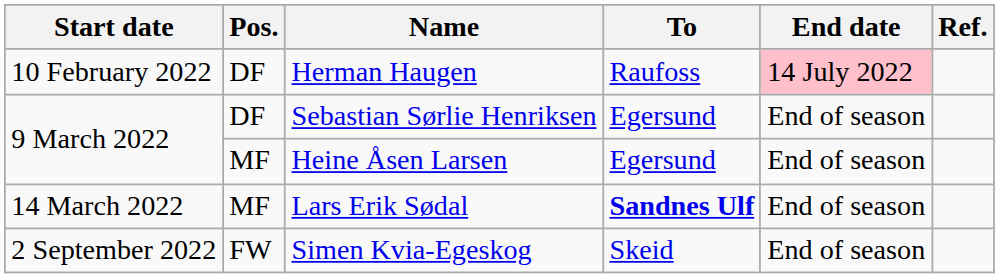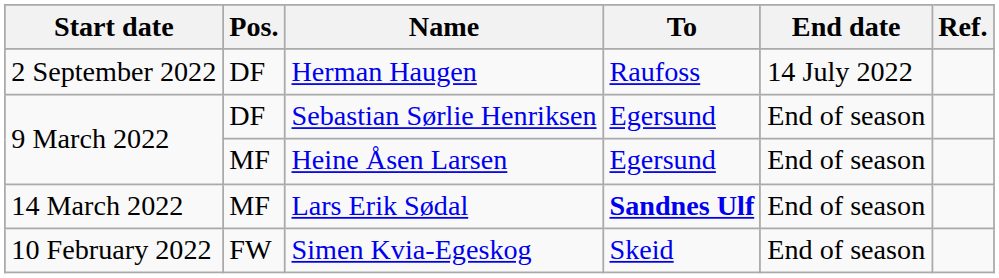Herman Haugen | Start date: 10 February 2022 -> 2 September 2022
Herman Haugen | End date: pink background -> no background
Simen Kvia-Egeskog | Start date: 2 September 2022 -> 10 February 2022
